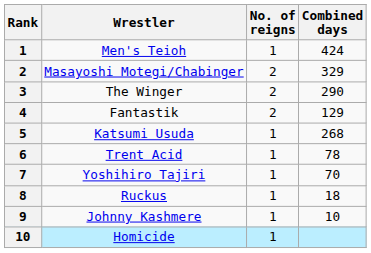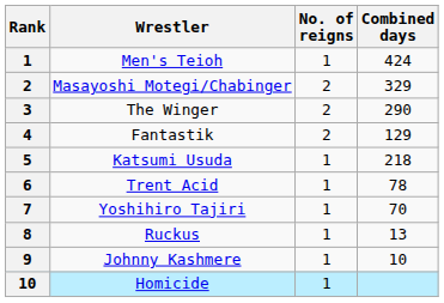Katsumi Usuda | Combined days: 268 -> 218
Ruckus | Combined days: 18 -> 13
